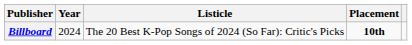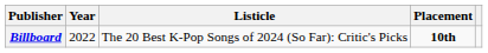Billboard | Year: 2024 -> 2022
